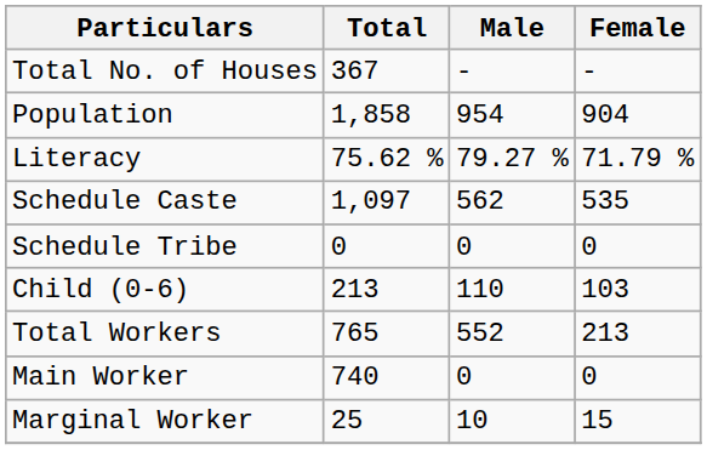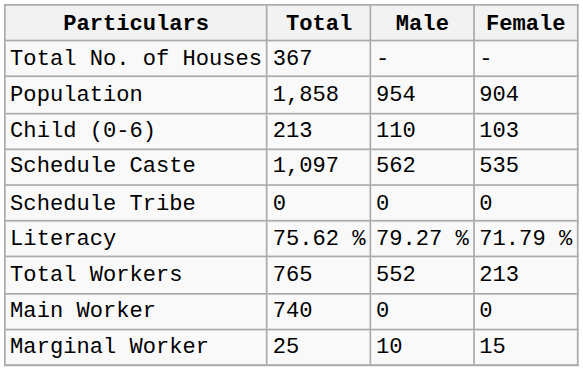rows swapped: Child (0-6) <-> Literacy
